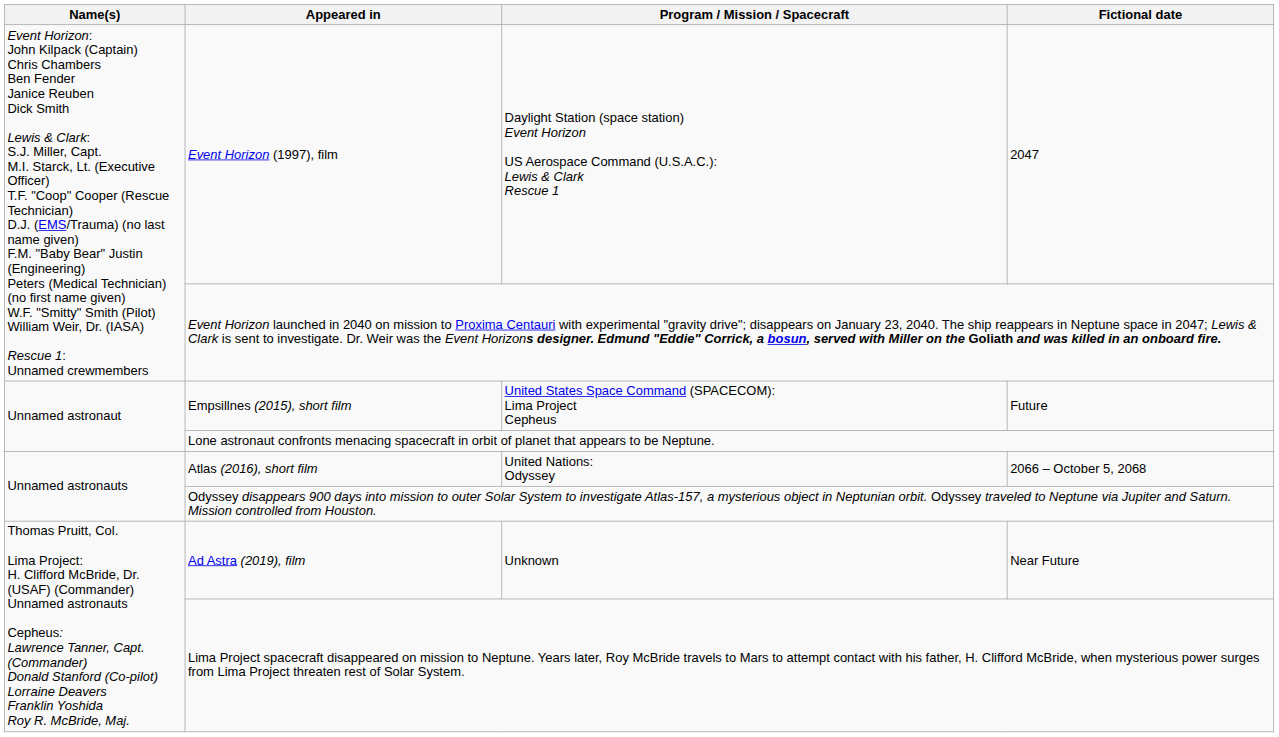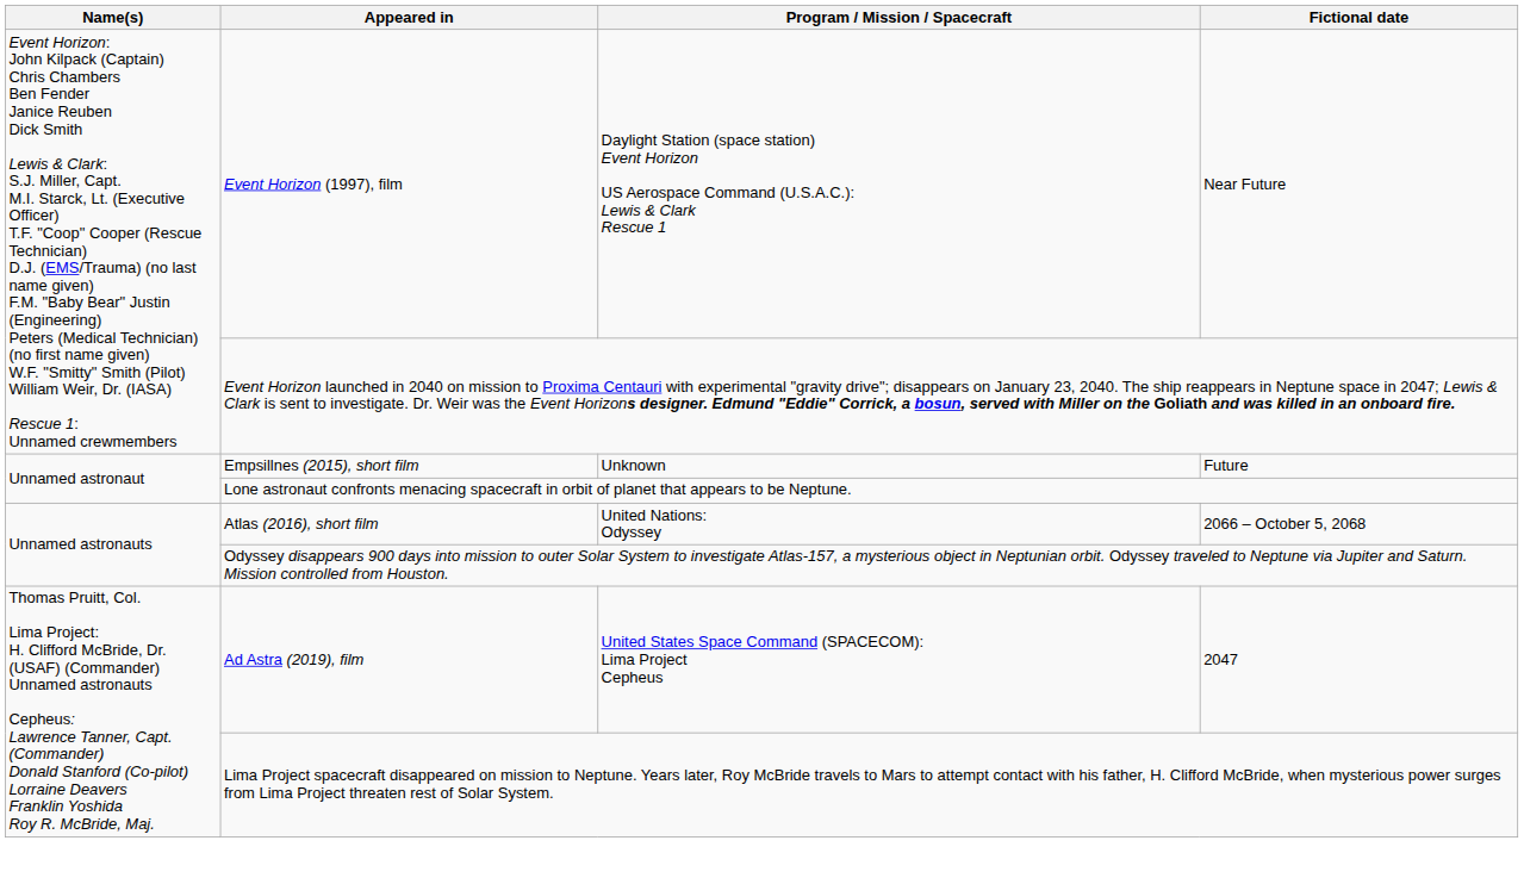Event Horizon (1997), film | Fictional date: 2047 -> Near Future
Empsillnes (2015), short film | Program / Mission / Spacecraft: United States Space Command (SPACECOM): Lima Project Cepheus -> Unknown
Ad Astra (2019), film | Program / Mission / Spacecraft: Unknown -> United States Space Command (SPACECOM): Lima Project Cepheus
Ad Astra (2019), film | Fictional date: Near Future -> 2047
